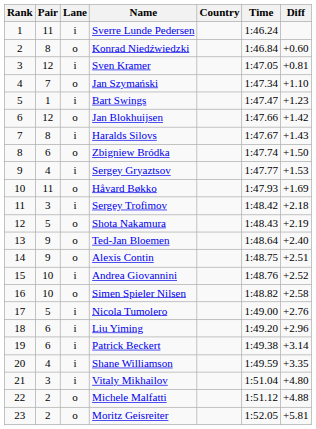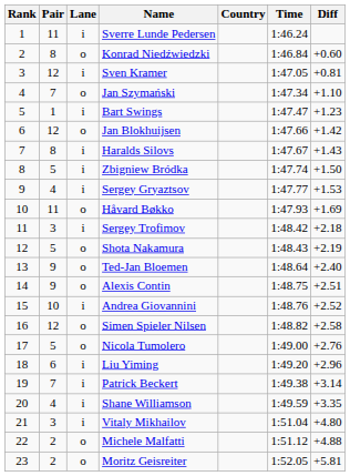Zbigniew Bródka | Pair: 6 -> 5
Zbigniew Bródka | Lane: o -> i
Simen Spieler Nilsen | Pair: 10 -> 12
Nicola Tumolero | Lane: i -> o
Patrick Beckert | Pair: 6 -> 7
